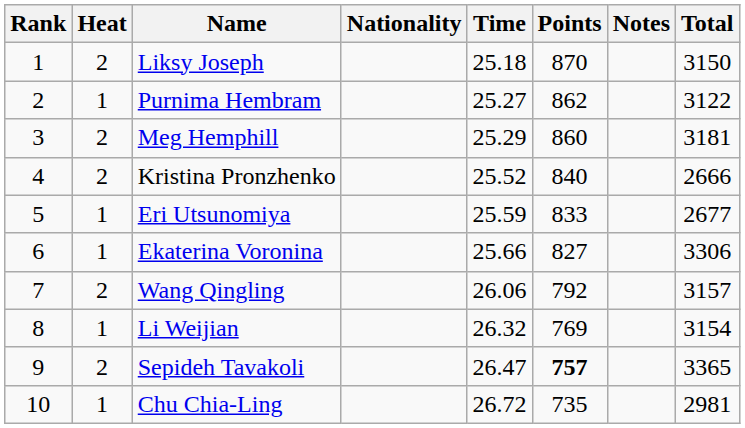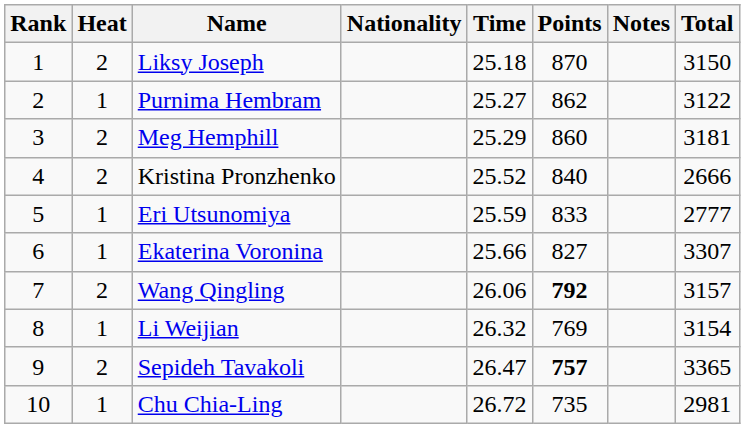Eri Utsunomiya | Total: 2677 -> 2777
Ekaterina Voronina | Total: 3306 -> 3307
Wang Qingling | Points: normal -> bold
